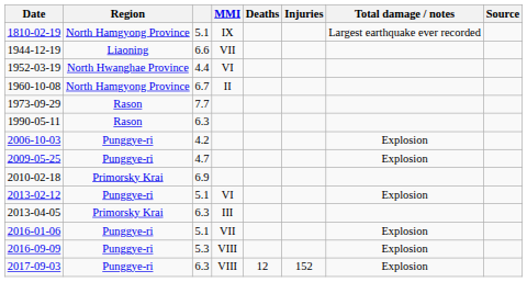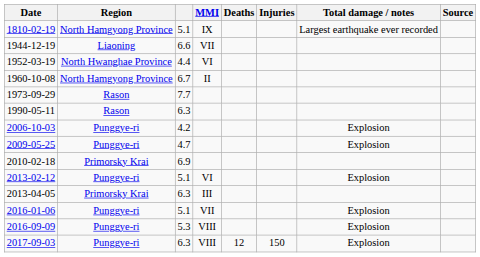2017-09-03 | Injuries: 152 -> 150
